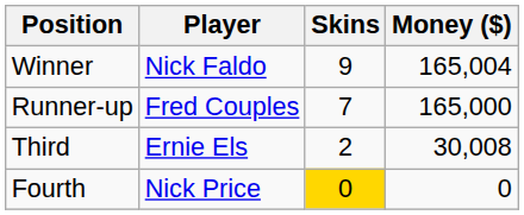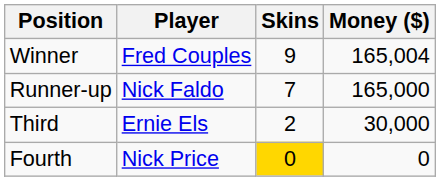Winner | Player: Nick Faldo -> Fred Couples
Runner-up | Player: Fred Couples -> Nick Faldo
Third | Money ($): 30,008 -> 30,000
